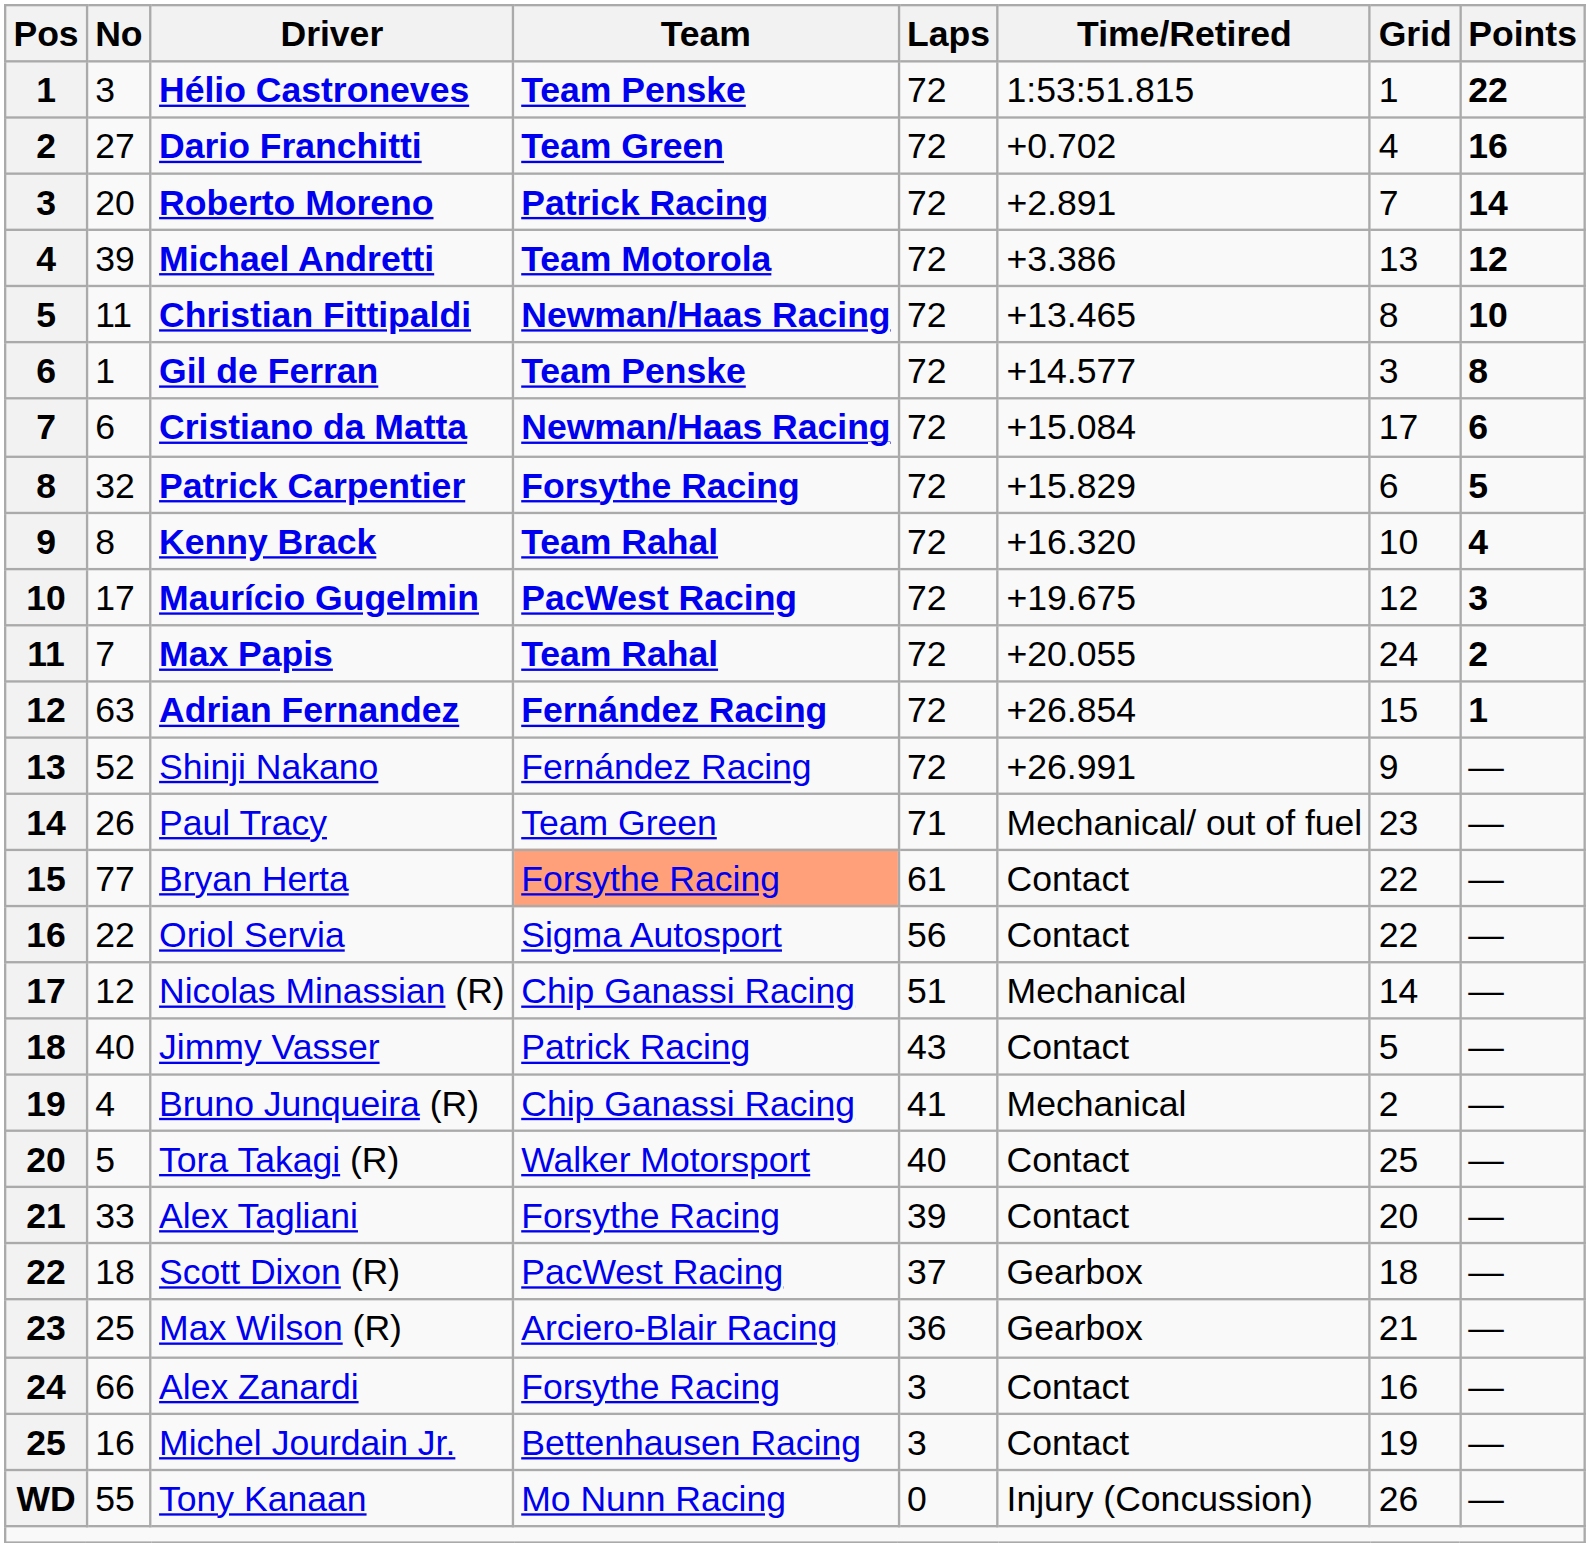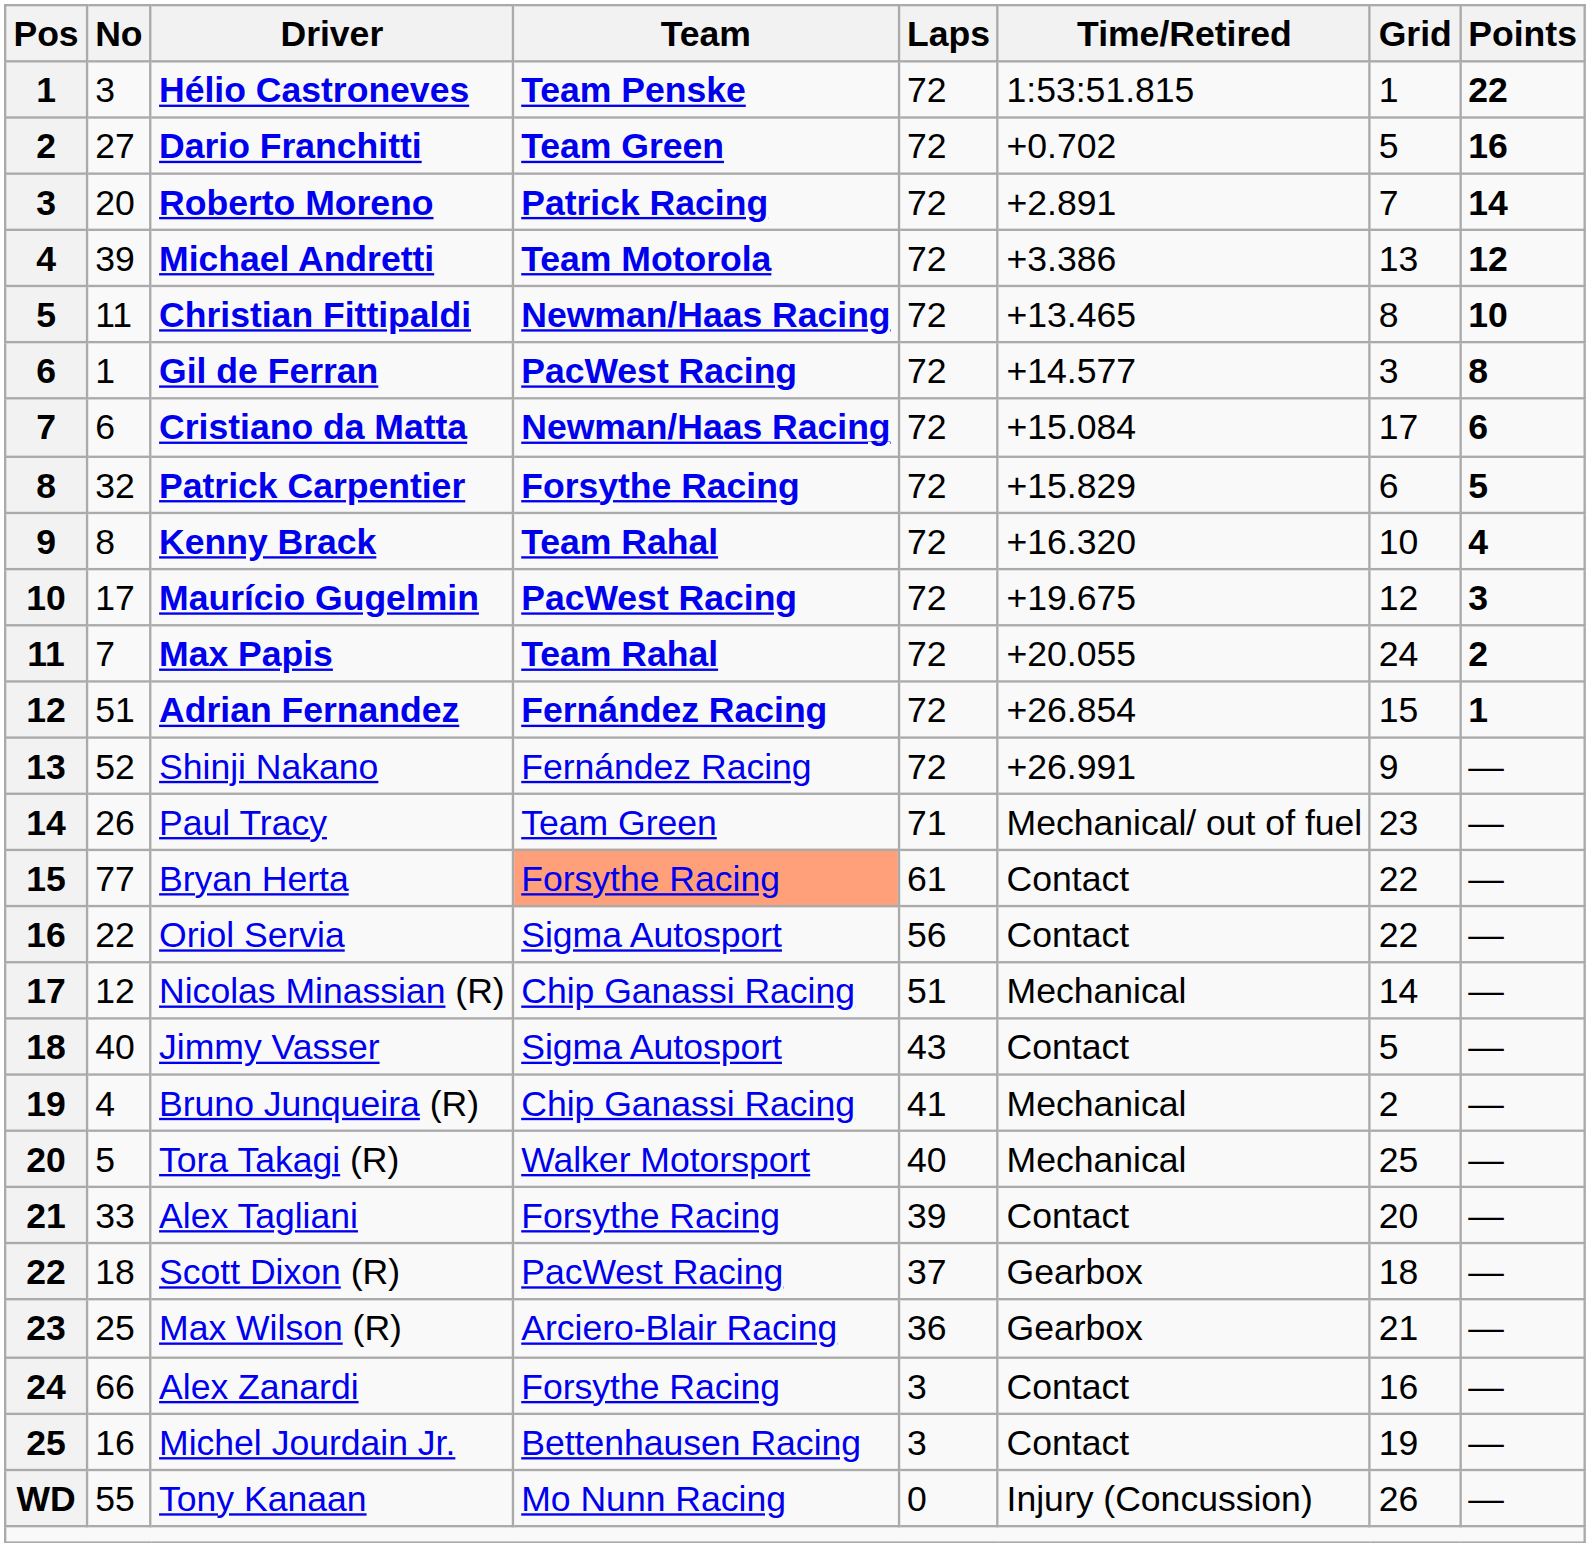Dario Franchitti | Grid: 4 -> 5
Gil de Ferran | Team: Team Penske -> PacWest Racing
Adrian Fernandez | No: 63 -> 51
Jimmy Vasser | Team: Patrick Racing -> Sigma Autosport
Tora Takagi (R) | Time/Retired: Contact -> Mechanical
